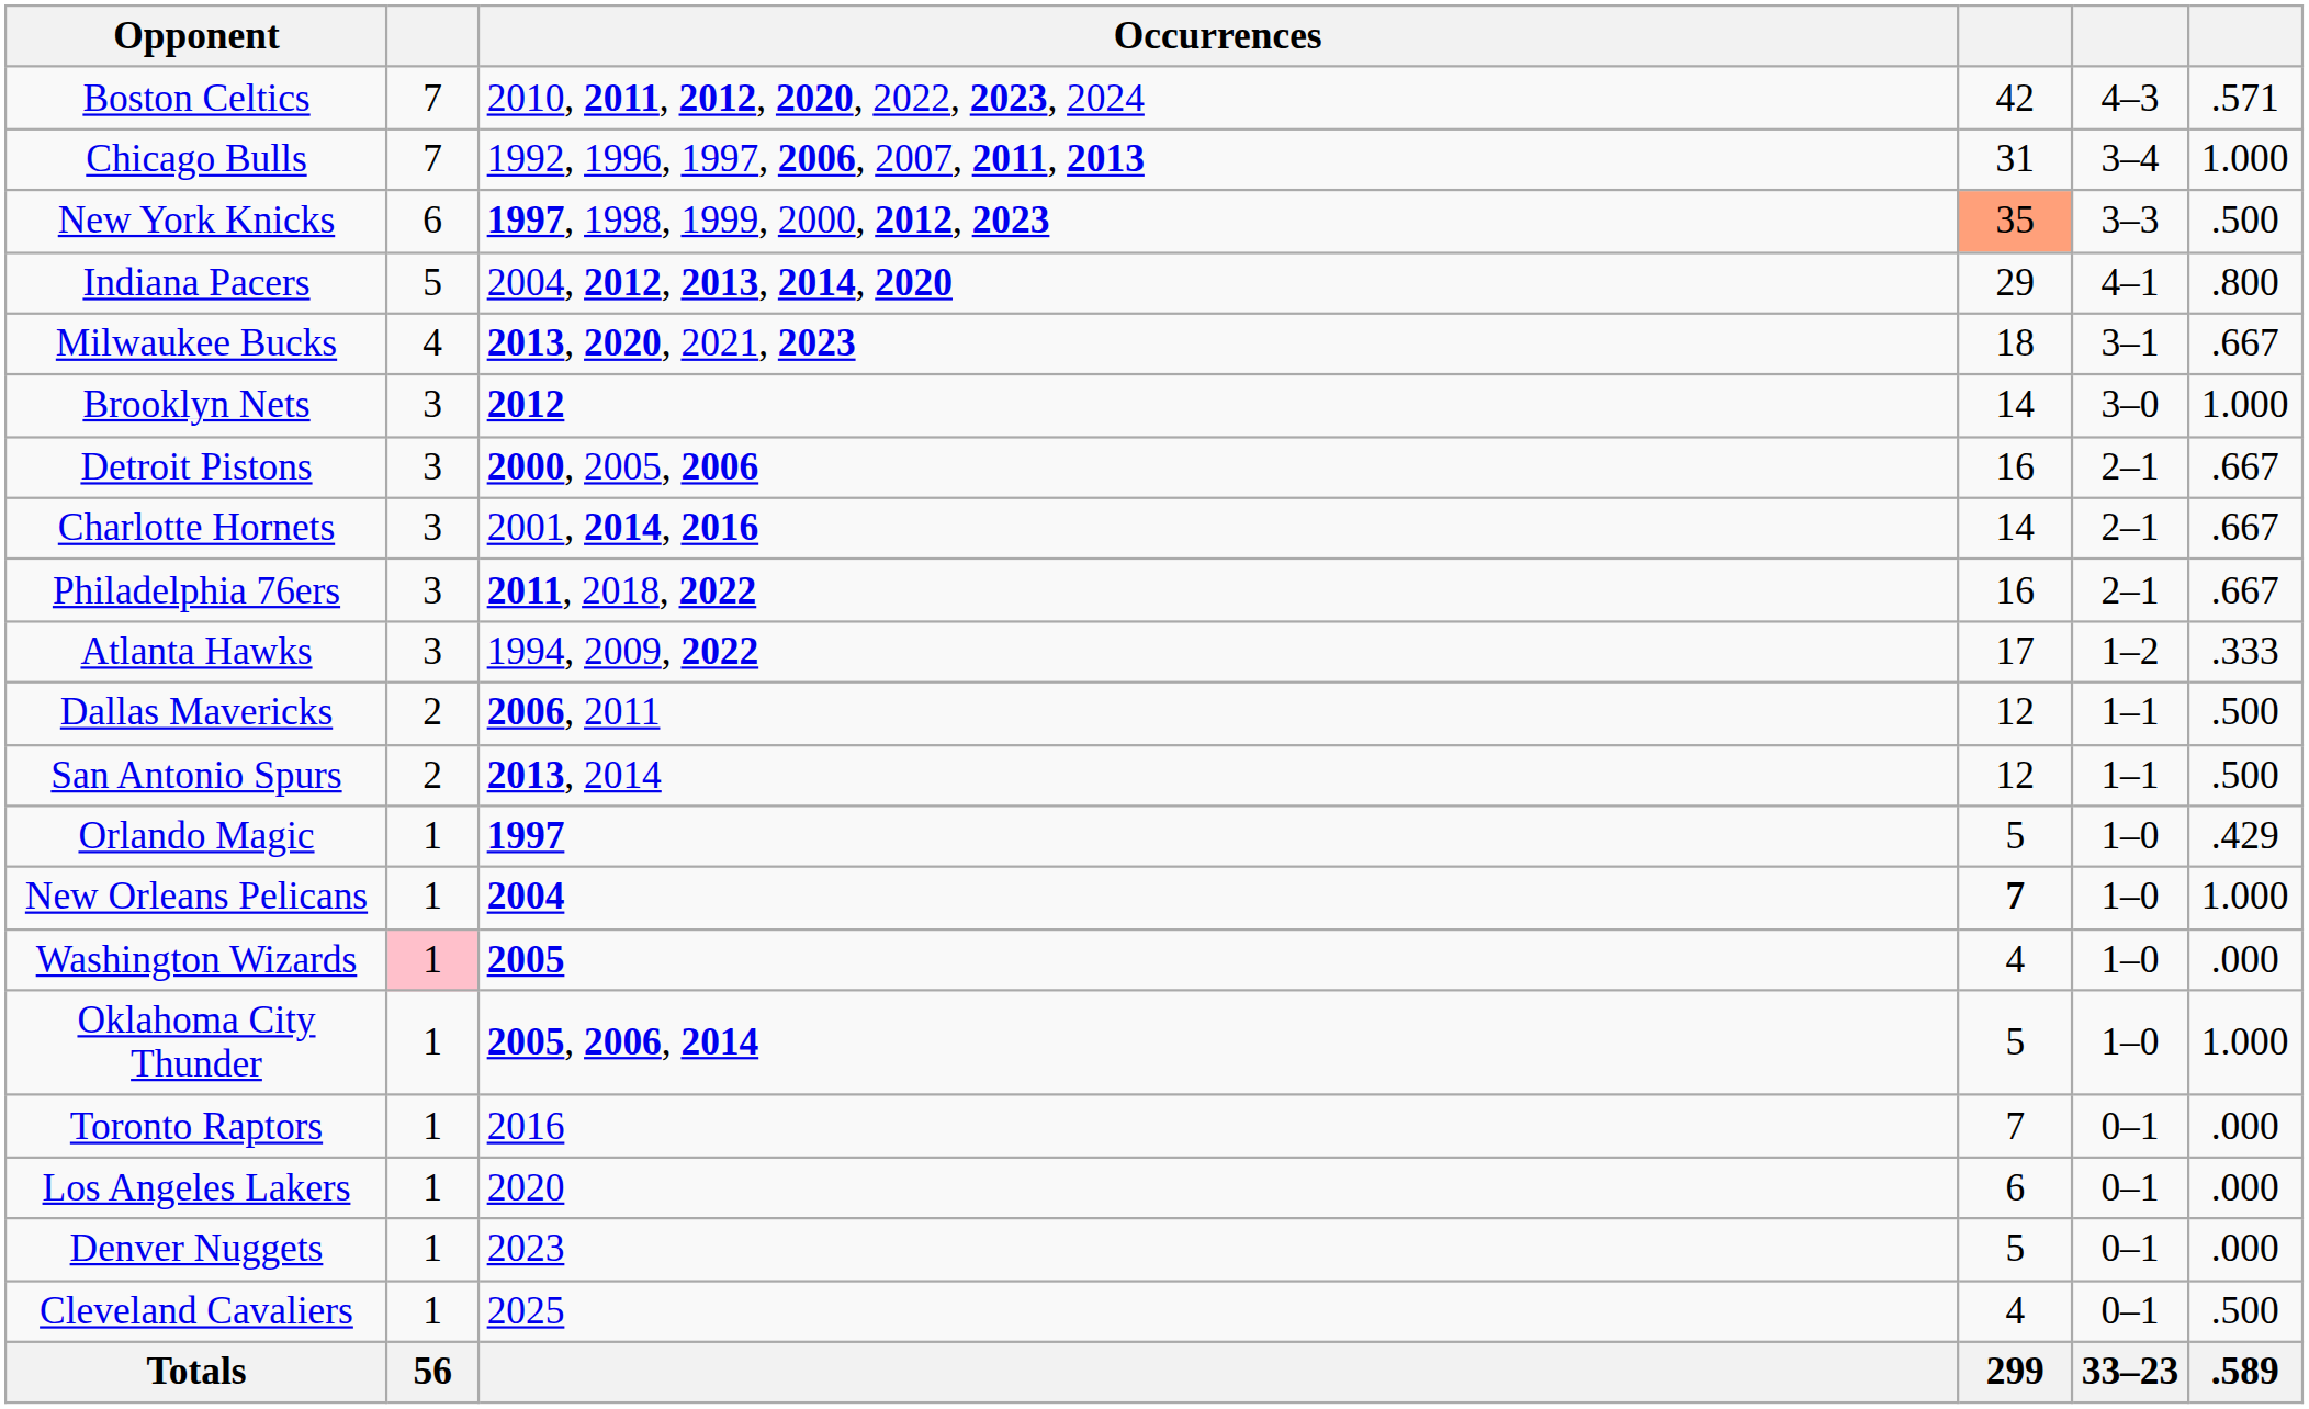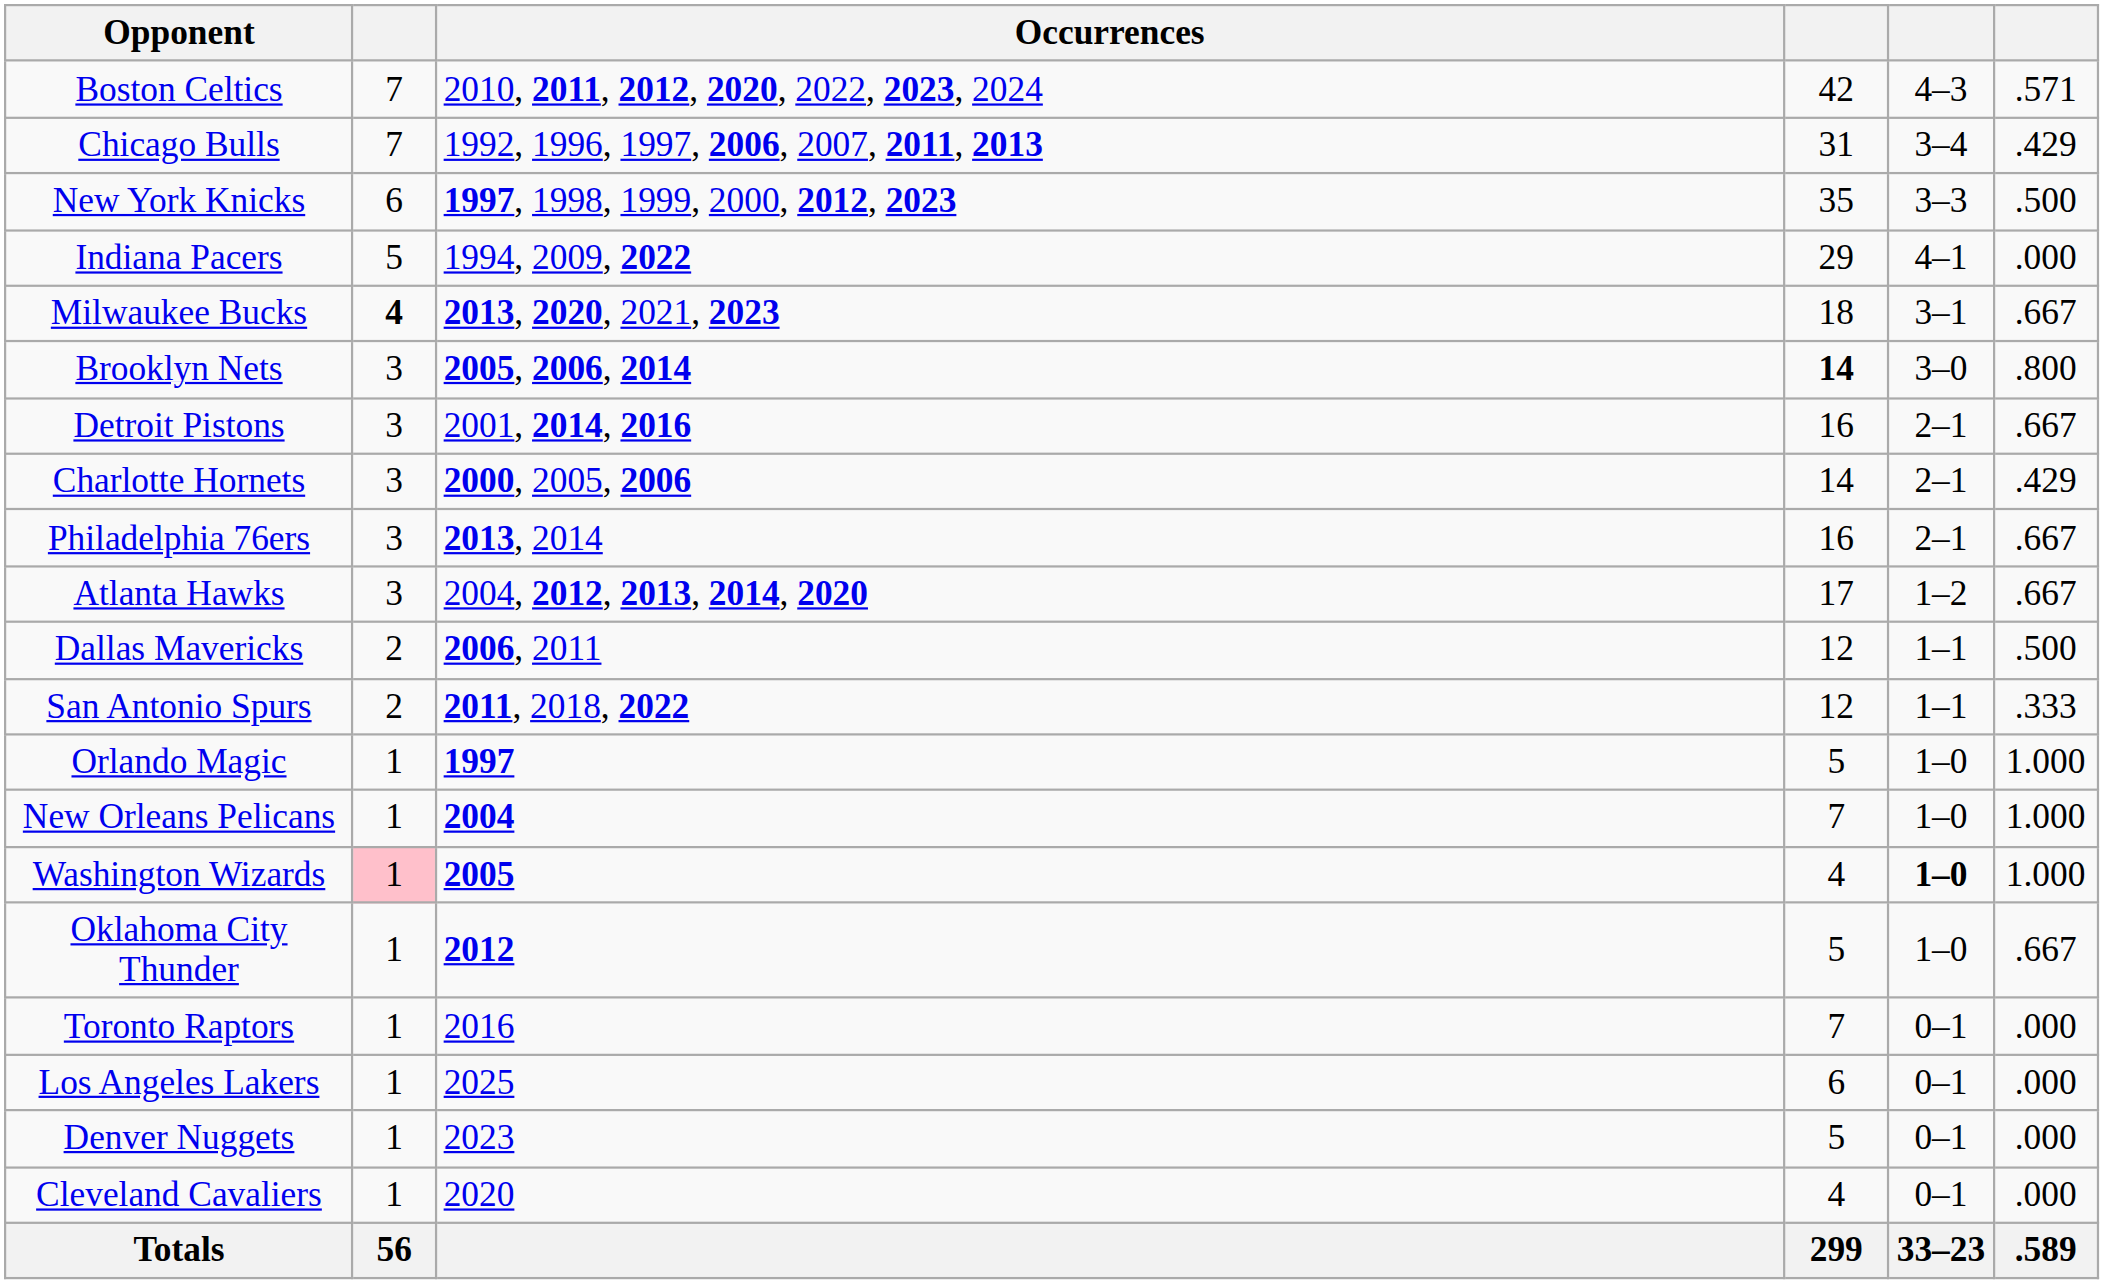Chicago Bulls | column 6: 1.000 -> .429
New York Knicks | column 4: lightsalmon background -> no background
Indiana Pacers | Occurrences: 2004, 2012, 2013, 2014, 2020 -> 1994, 2009, 2022
Indiana Pacers | column 6: .800 -> .000
Milwaukee Bucks | column 2: normal -> bold
Brooklyn Nets | Occurrences: 2012 -> 2005, 2006, 2014
Brooklyn Nets | column 4: normal -> bold
Brooklyn Nets | column 6: 1.000 -> .800
Detroit Pistons | Occurrences: 2000, 2005, 2006 -> 2001, 2014, 2016
Charlotte Hornets | Occurrences: 2001, 2014, 2016 -> 2000, 2005, 2006
Charlotte Hornets | column 6: .667 -> .429
Philadelphia 76ers | Occurrences: 2011, 2018, 2022 -> 2013, 2014
Atlanta Hawks | Occurrences: 1994, 2009, 2022 -> 2004, 2012, 2013, 2014, 2020
Atlanta Hawks | column 6: .333 -> .667
San Antonio Spurs | Occurrences: 2013, 2014 -> 2011, 2018, 2022
San Antonio Spurs | column 6: .500 -> .333
Orlando Magic | column 6: .429 -> 1.000
New Orleans Pelicans | column 4: bold -> normal
Washington Wizards | column 5: normal -> bold
Washington Wizards | column 6: .000 -> 1.000
Oklahoma City Thunder | Occurrences: 2005, 2006, 2014 -> 2012
Oklahoma City Thunder | column 6: 1.000 -> .667
Los Angeles Lakers | Occurrences: 2020 -> 2025
Cleveland Cavaliers | Occurrences: 2025 -> 2020
Cleveland Cavaliers | column 6: .500 -> .000
